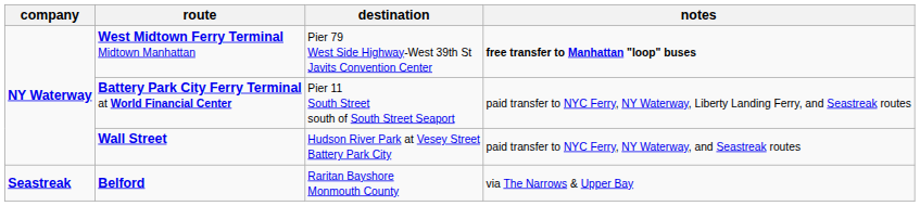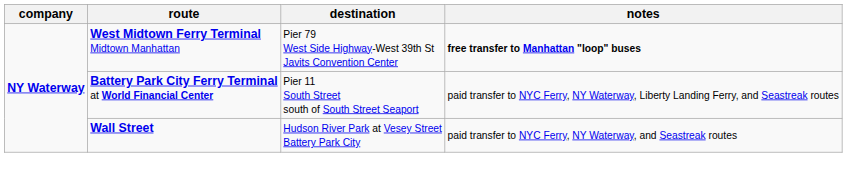- row: Seastreak | Belford | Raritan Bayshore Monmouth County | via The Narrows & Upper Bay
